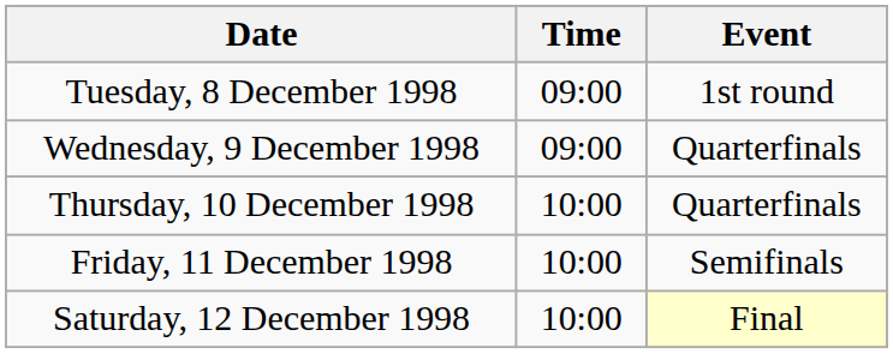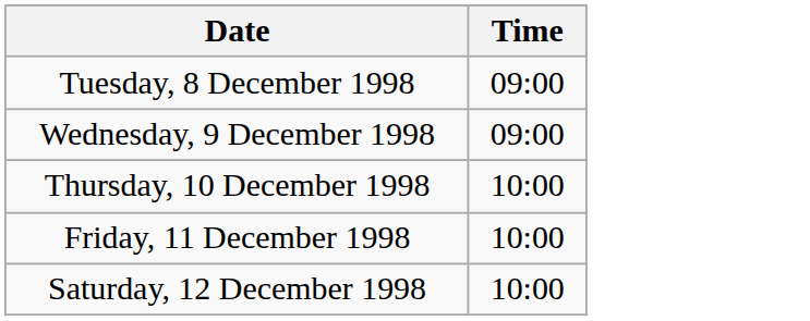- column: Event | 1st round | Quarterfinals | Quarterfinals | Semifinals | Final
